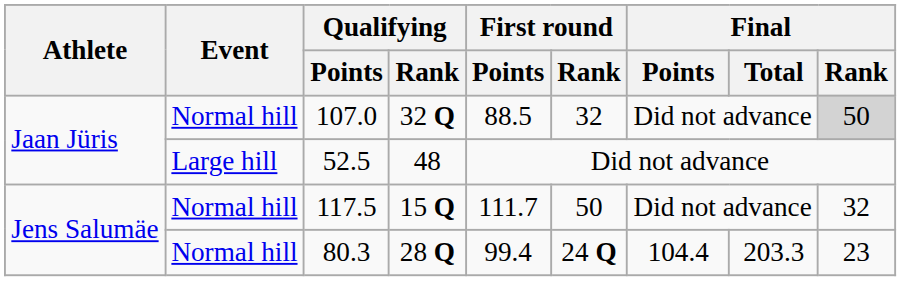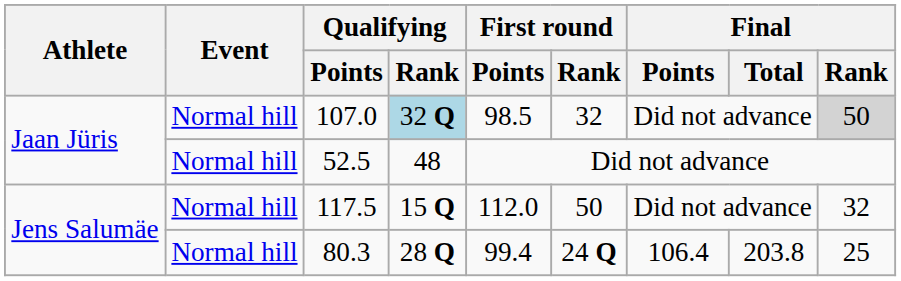107.0 | Qualifying / Rank: no background -> lightblue background
107.0 | First round / Points: 88.5 -> 98.5
52.5 | Event: Large hill -> Normal hill
117.5 | First round / Points: 111.7 -> 112.0
80.3 | Final / Points: 104.4 -> 106.4
80.3 | Final / Total: 203.3 -> 203.8
80.3 | Final / Rank: 23 -> 25
